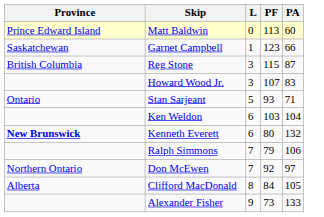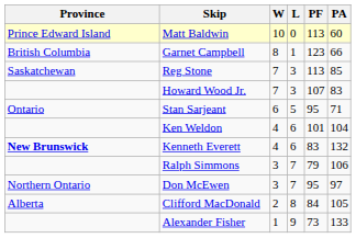+ column: W | 10 | 8 | 7 | 7 | 6 | 4 | 4 | 3 | 3 | 2 | 1
Garnet Campbell | Province: Saskatchewan -> British Columbia
Reg Stone | Province: British Columbia -> Saskatchewan
Reg Stone | PF: 115 -> 113
Reg Stone | PA: 87 -> 85
Stan Sarjeant | PF: 93 -> 95
Ken Weldon | PF: 103 -> 101
Kenneth Everett | PF: 80 -> 83
Don McEwen | PF: 92 -> 95
